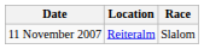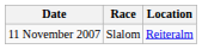columns swapped: Location <-> Race
